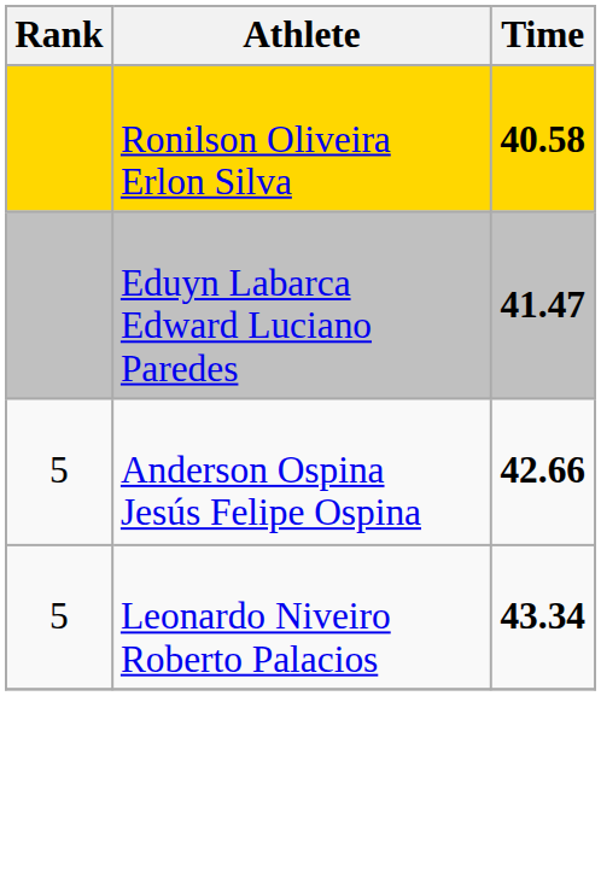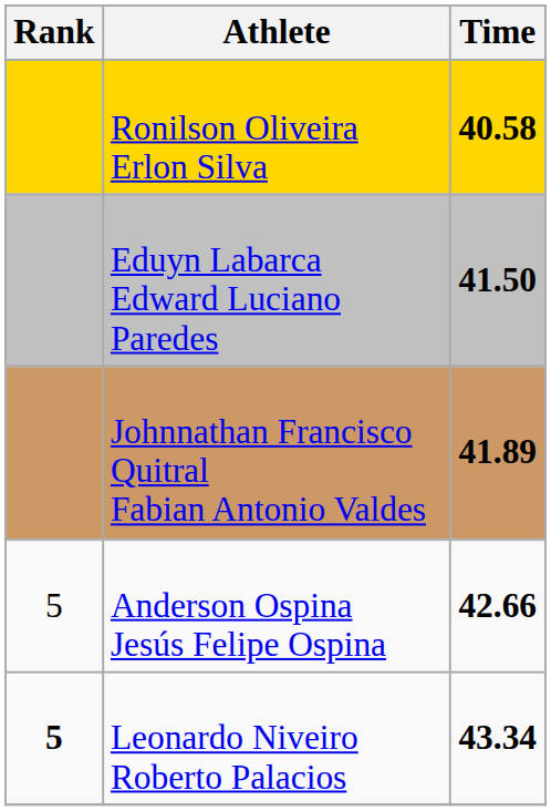Eduyn Labarca Edward Luciano Paredes | Time: 41.47 -> 41.50
+ row: Johnnathan Francisco Quitral Fabian Antonio Valdes | 41.89
Leonardo Niveiro Roberto Palacios | Rank: normal -> bold
